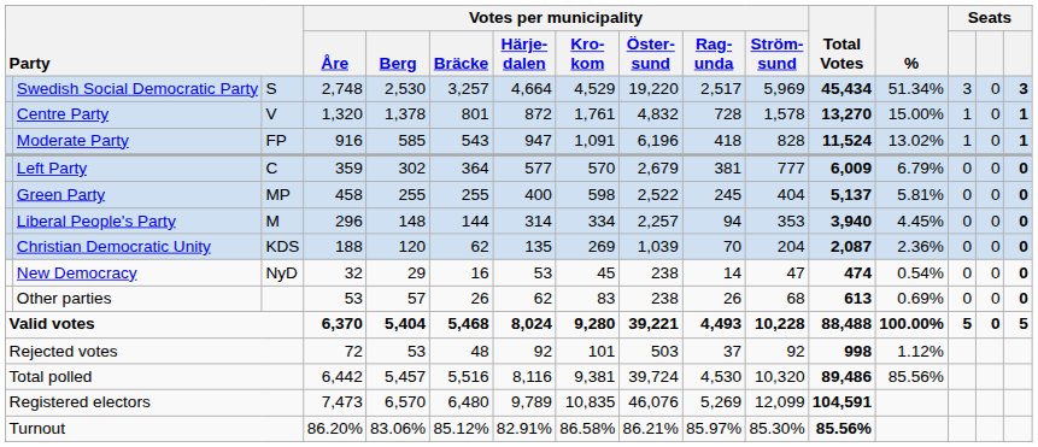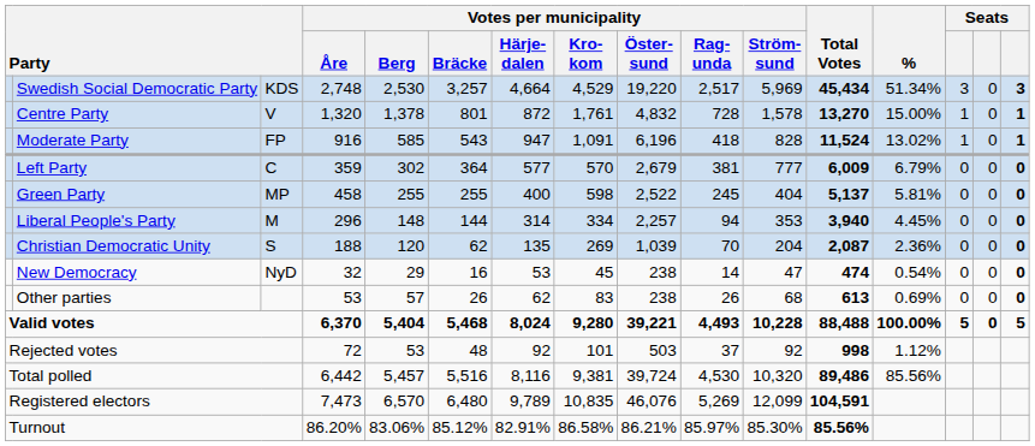Swedish Social Democratic Party | column 3: S -> KDS
Christian Democratic Unity | column 3: KDS -> S
